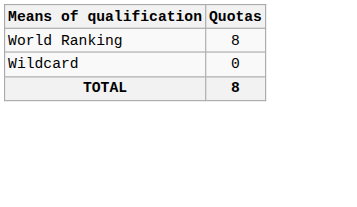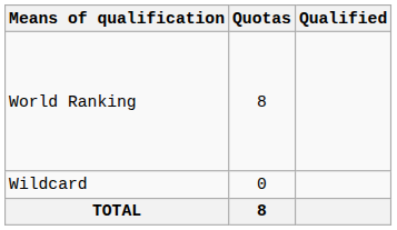+ column: Qualified
